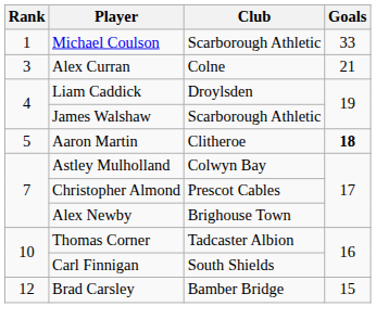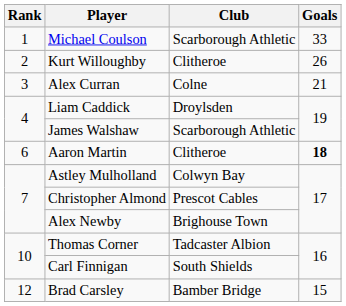+ row: 2 | Kurt Willoughby | Clitheroe | 26
Aaron Martin | Rank: 5 -> 6
